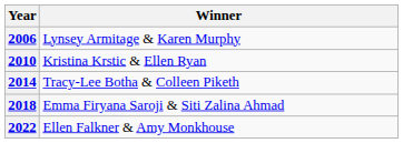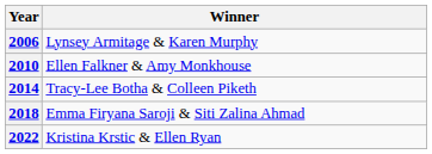2010 | Winner: Kristina Krstic & Ellen Ryan -> Ellen Falkner & Amy Monkhouse
2022 | Winner: Ellen Falkner & Amy Monkhouse -> Kristina Krstic & Ellen Ryan
